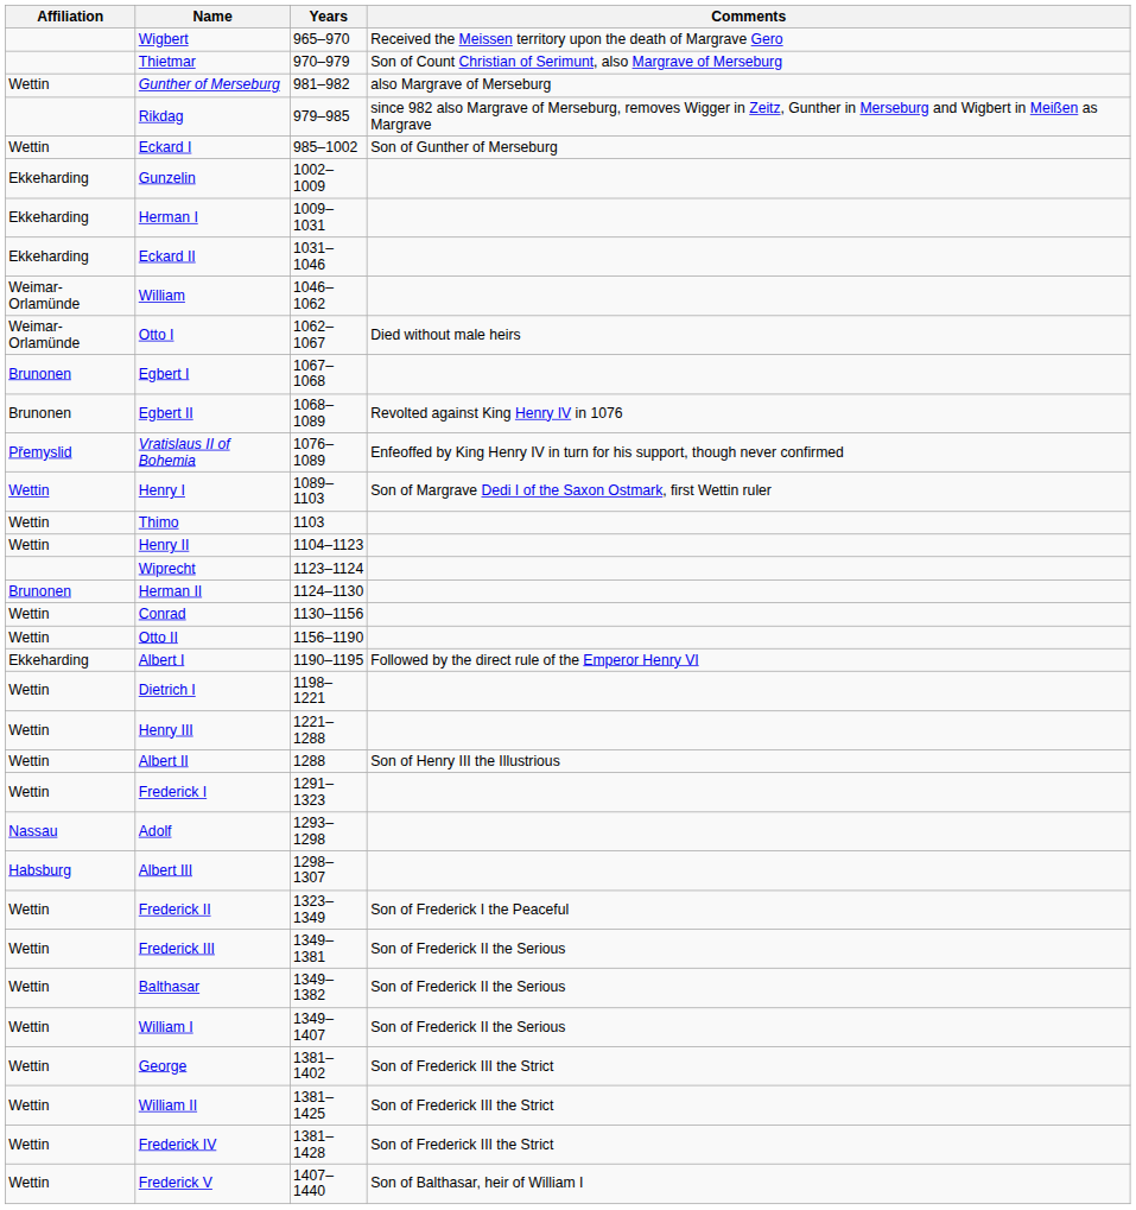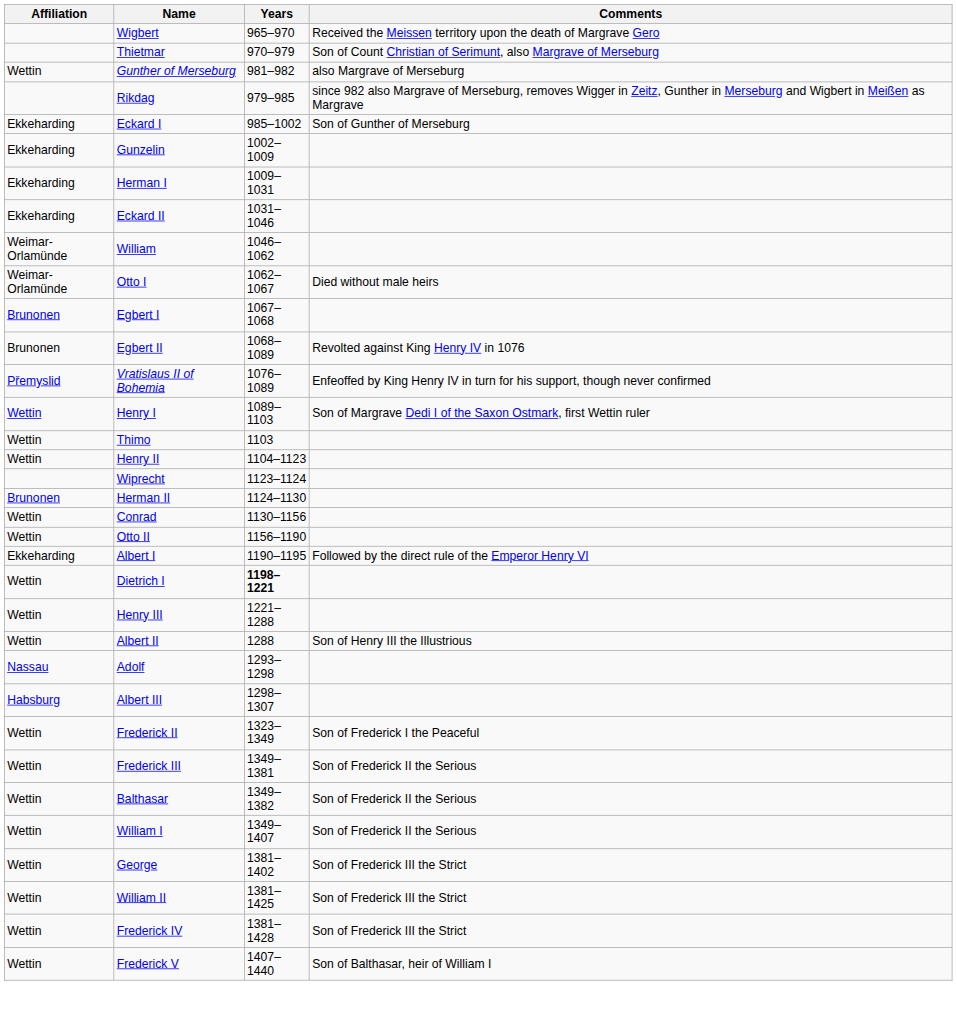Eckard I | Affiliation: Wettin -> Ekkeharding
Dietrich I | Years: normal -> bold
- row: Wettin | Frederick I | 1291–1323
